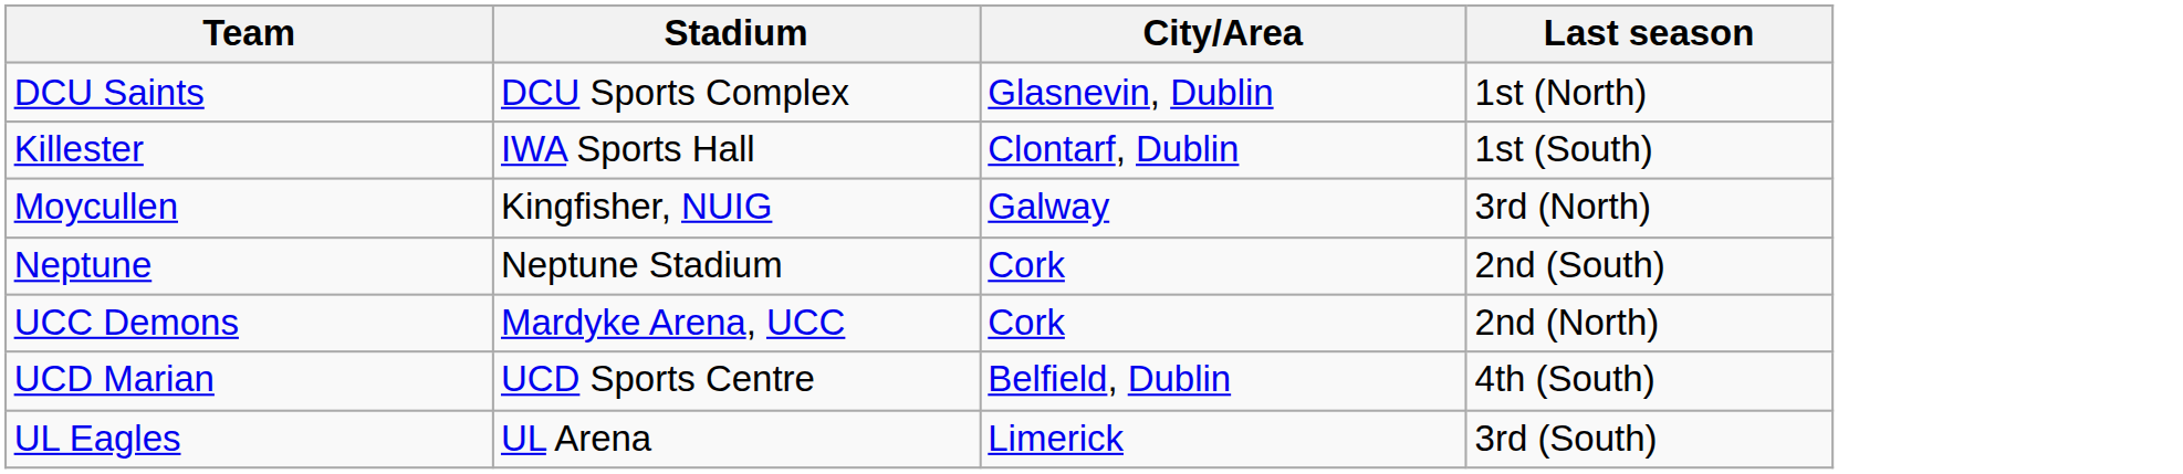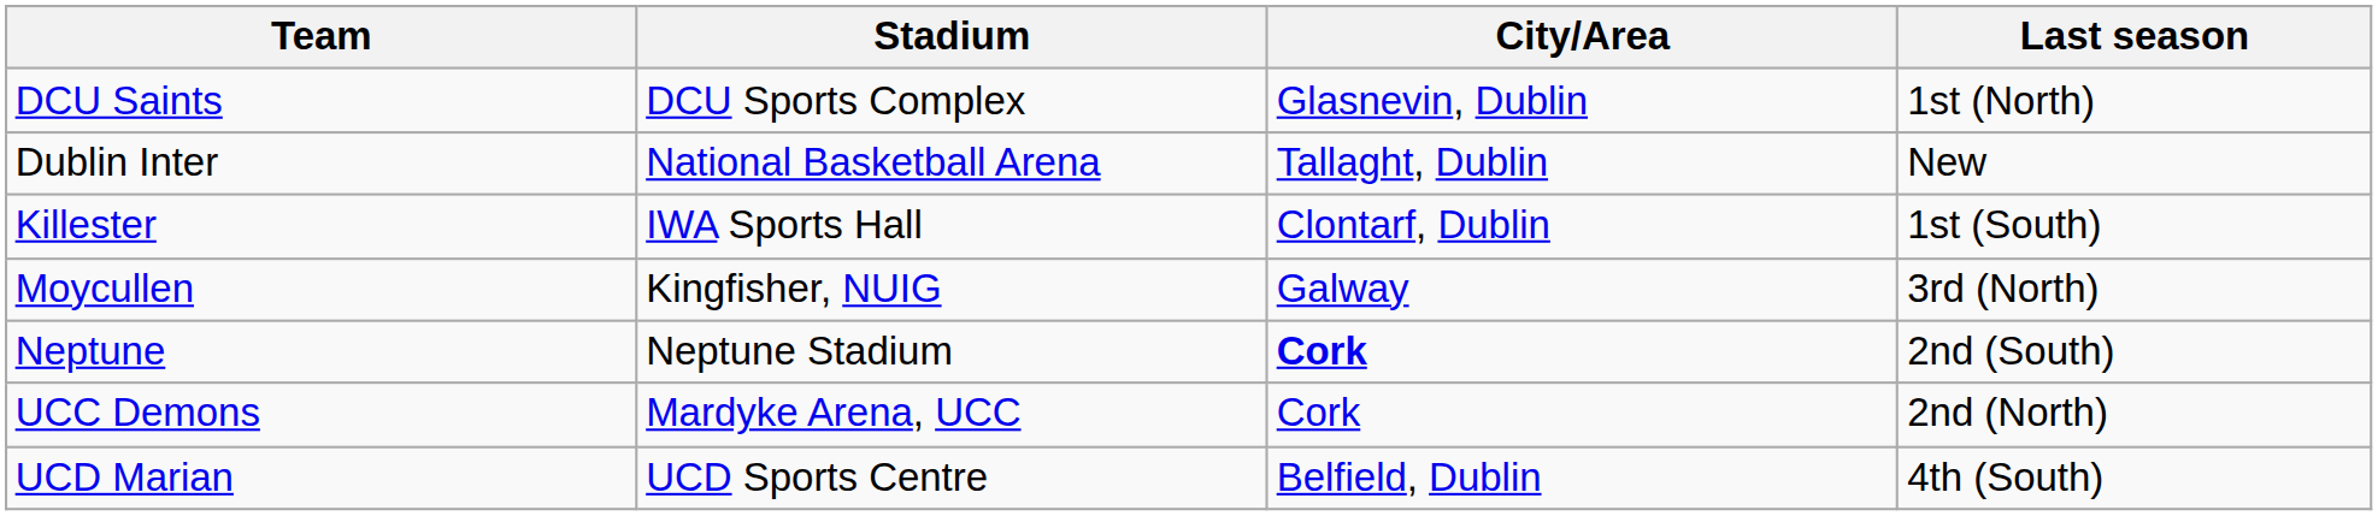+ row: Dublin Inter | National Basketball Arena | Tallaght, Dublin | New
Neptune | City/Area: normal -> bold
- row: UL Eagles | UL Arena | Limerick | 3rd (South)
